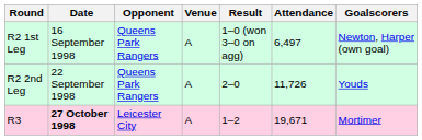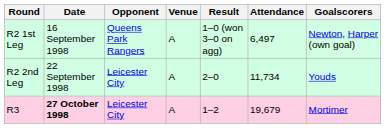R2 2nd Leg | Opponent: Queens Park Rangers -> Leicester City
R2 2nd Leg | Attendance: 11,726 -> 11,734
R3 | Attendance: 19,671 -> 19,679
